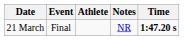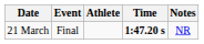columns swapped: Time <-> Notes
